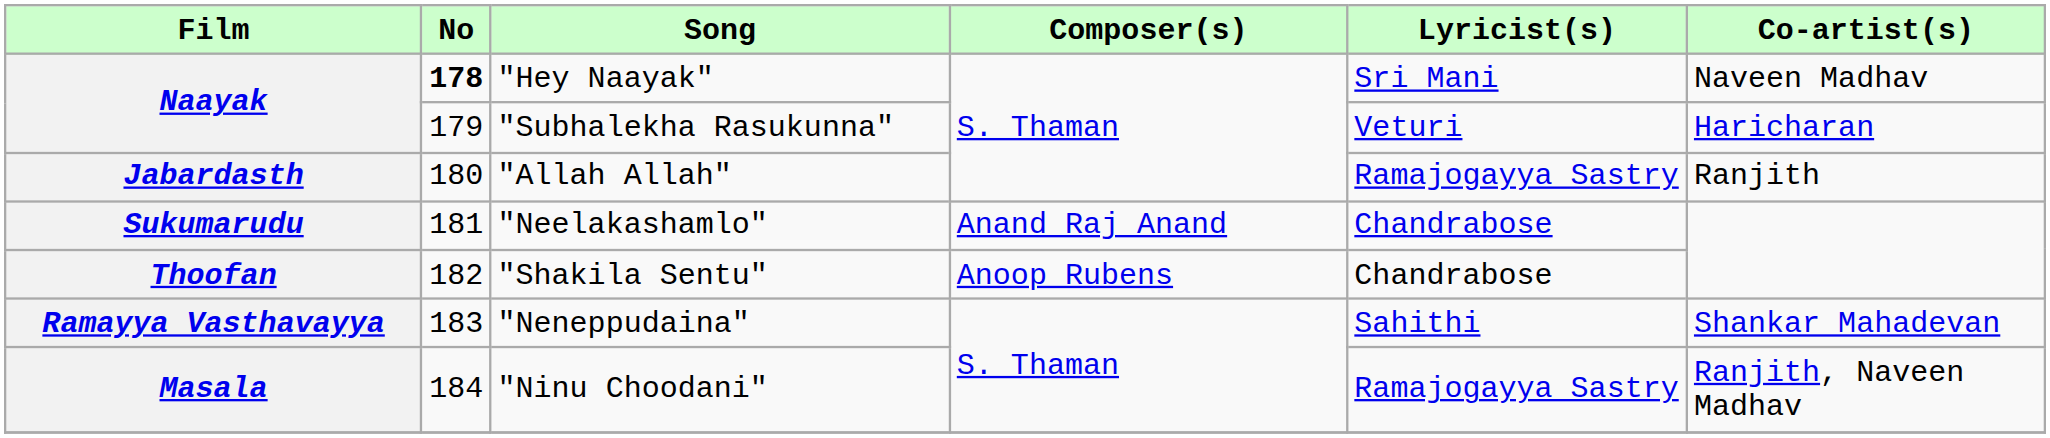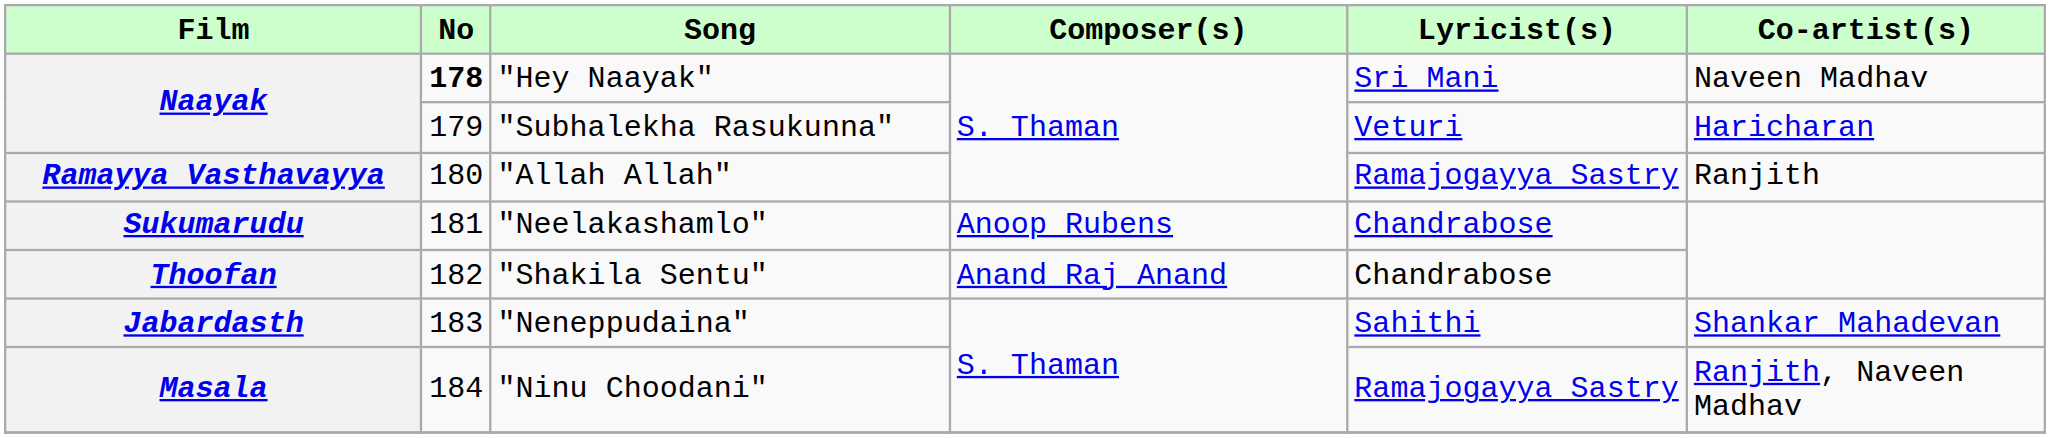"Allah Allah" | Film: Jabardasth -> Ramayya Vasthavayya
"Neelakashamlo" | Composer(s): Anand Raj Anand -> Anoop Rubens
"Shakila Sentu" | Composer(s): Anoop Rubens -> Anand Raj Anand
"Neneppudaina" | Film: Ramayya Vasthavayya -> Jabardasth
